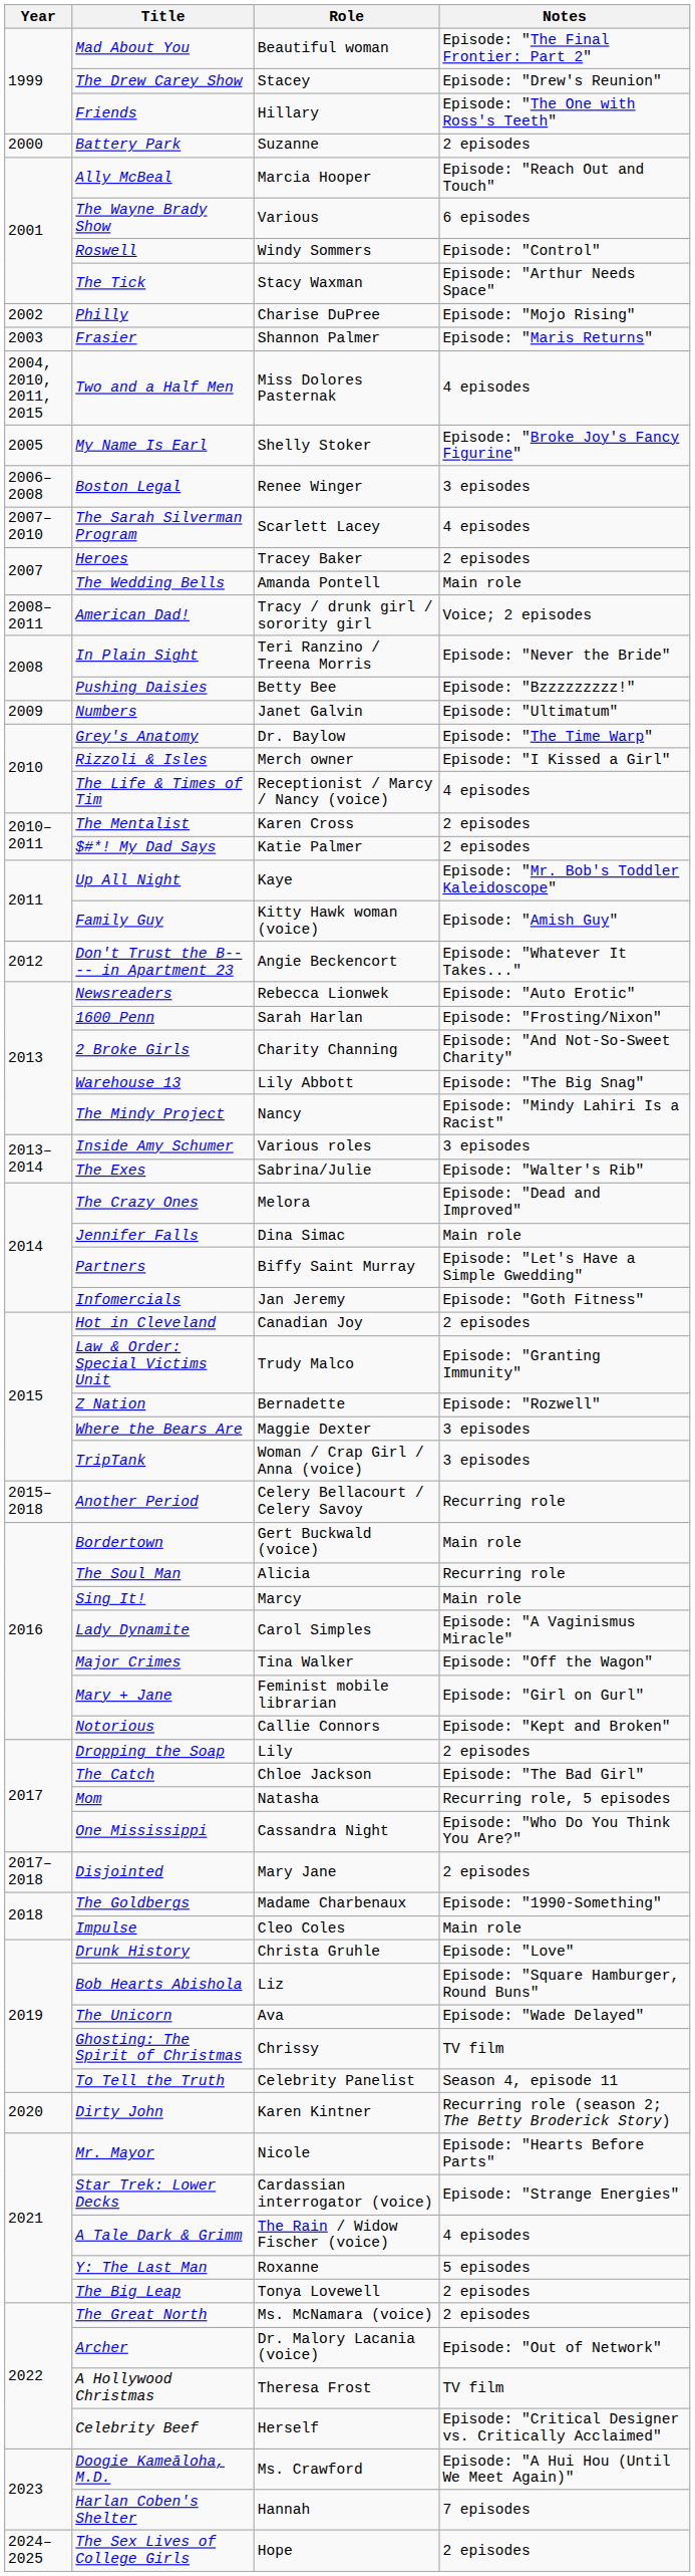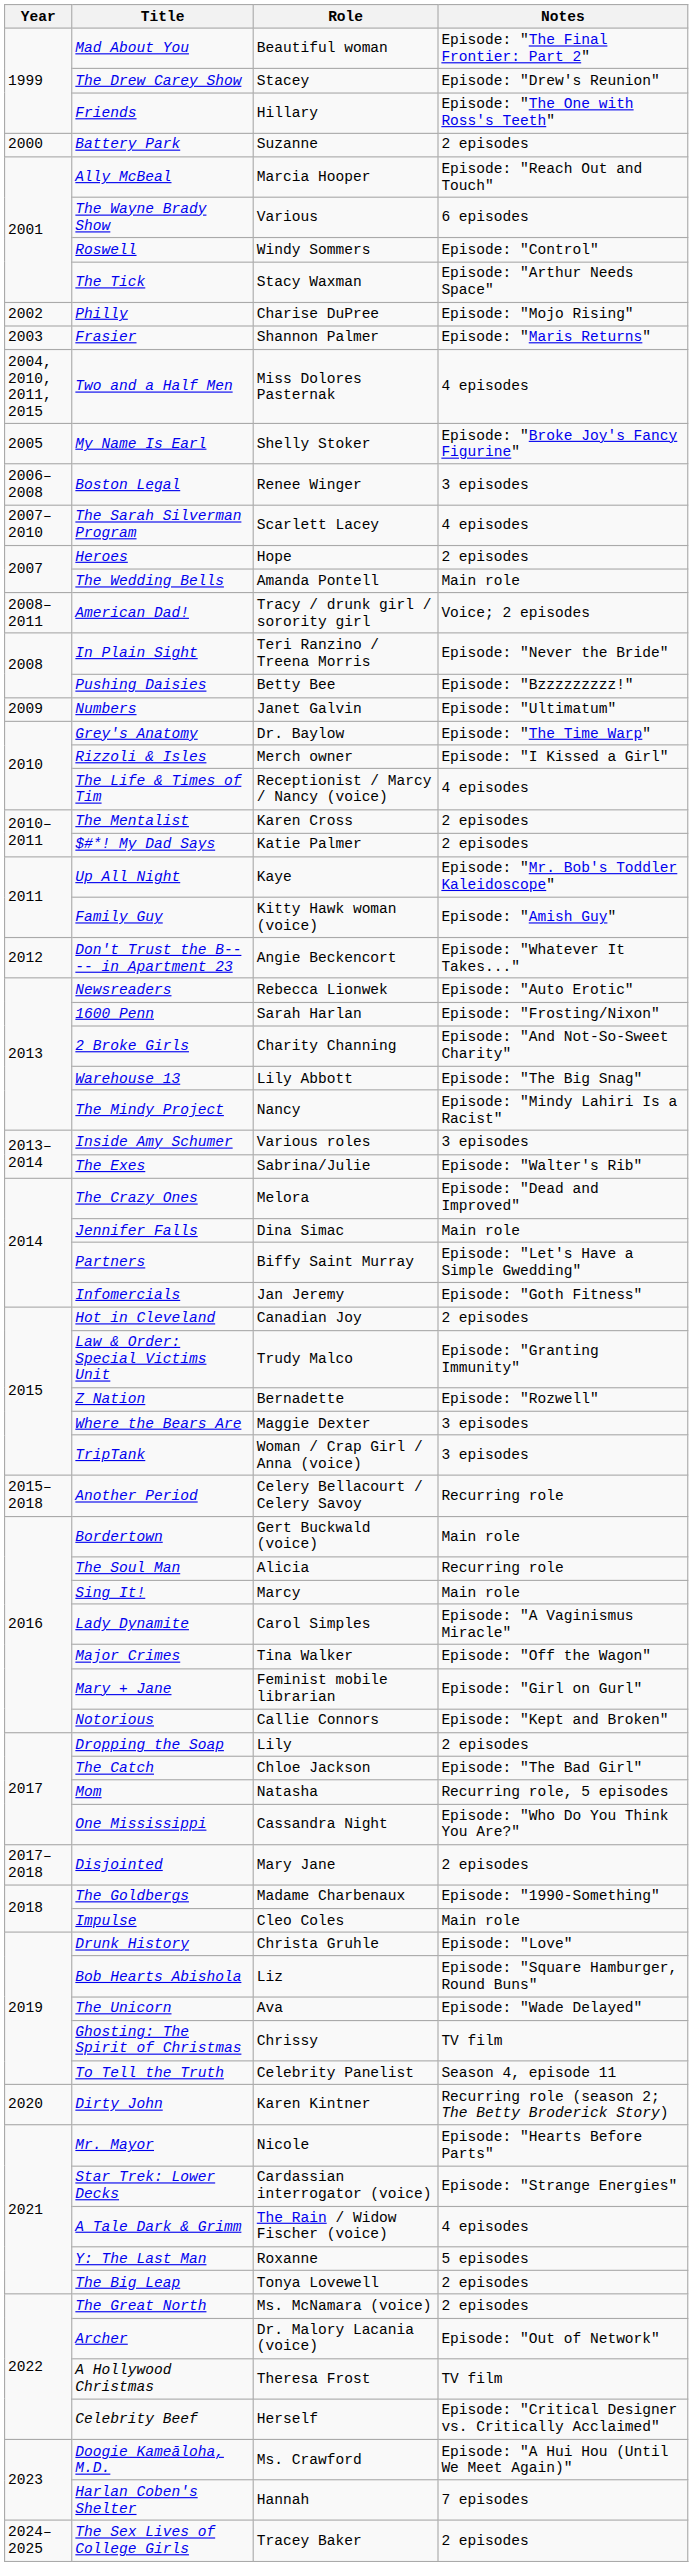Heroes | Role: Tracey Baker -> Hope
The Sex Lives of College Girls | Role: Hope -> Tracey Baker
